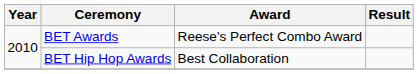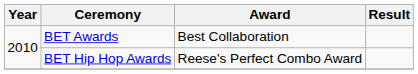BET Awards | Award: Reese's Perfect Combo Award -> Best Collaboration
BET Hip Hop Awards | Award: Best Collaboration -> Reese's Perfect Combo Award
